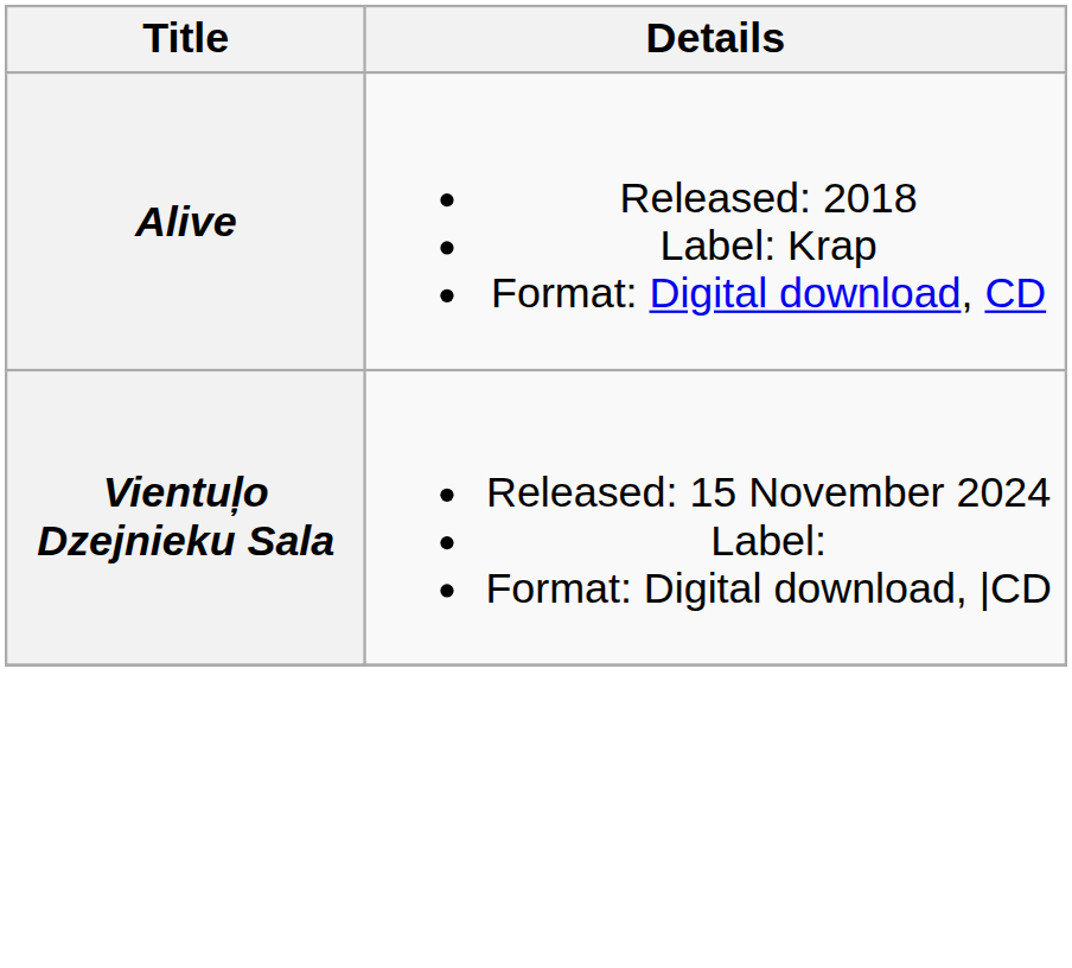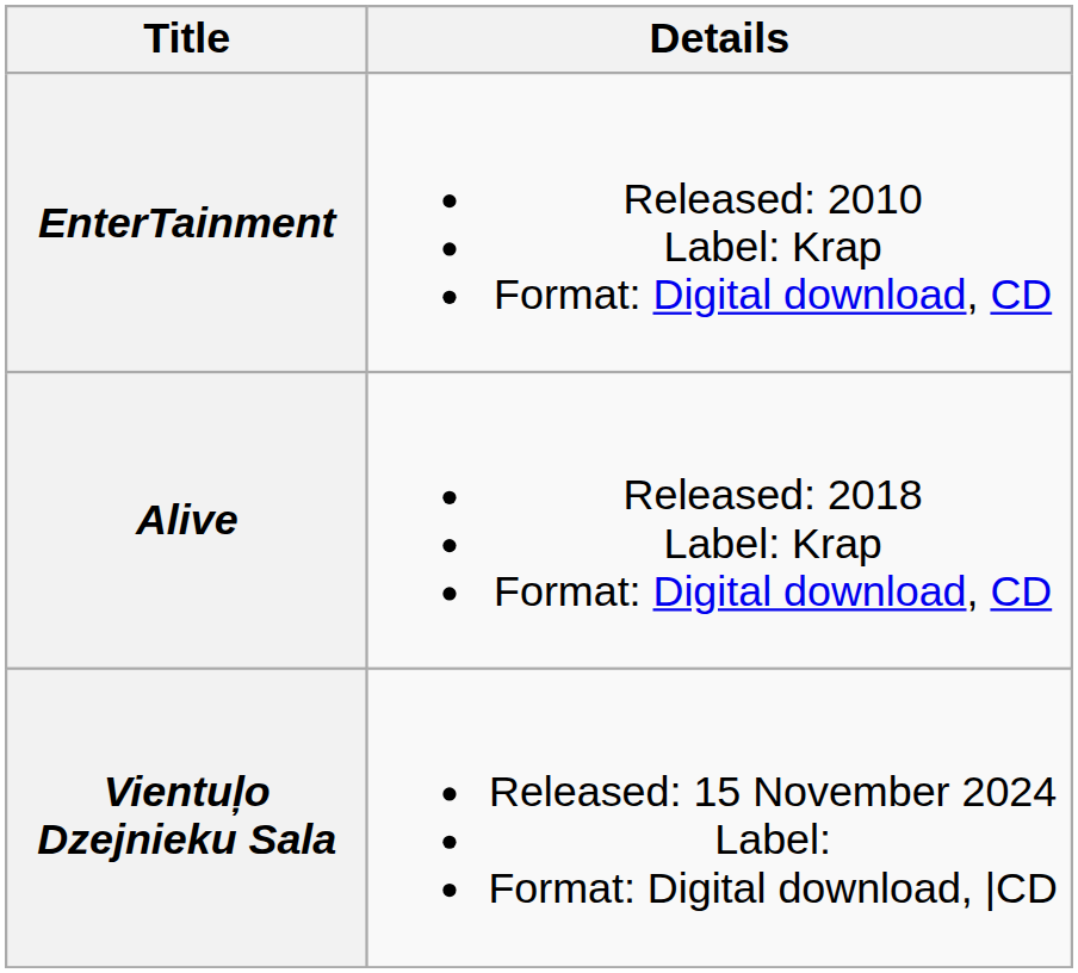+ row: EnterTainment | Released: 2010 Label: Krap Format: Digital download, CD
